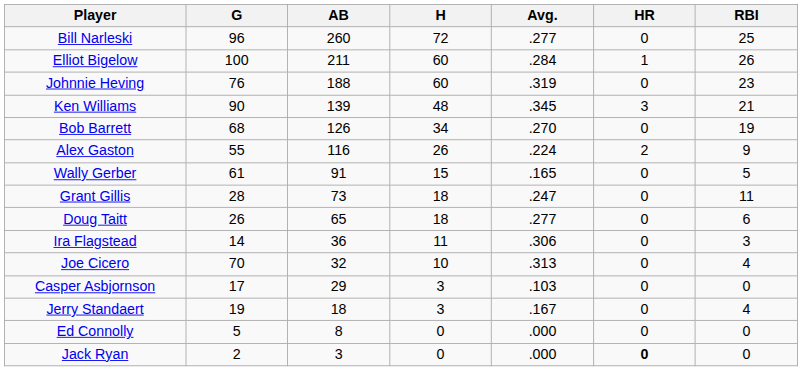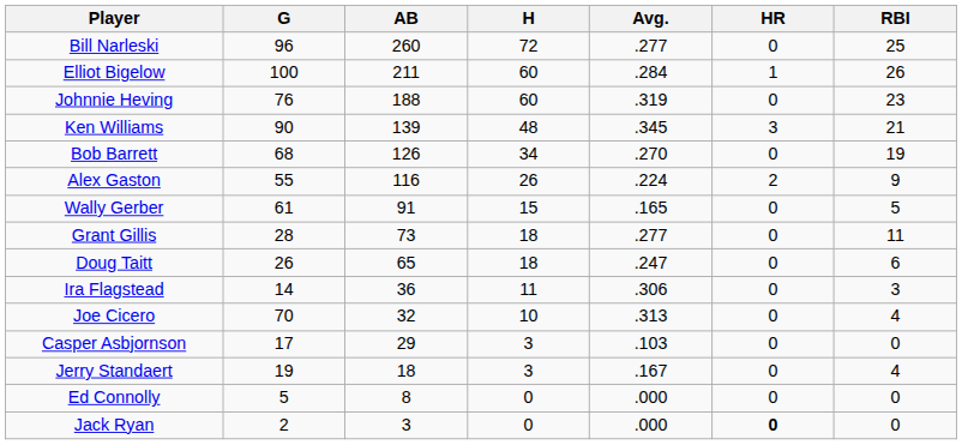Grant Gillis | Avg.: .247 -> .277
Doug Taitt | Avg.: .277 -> .247
